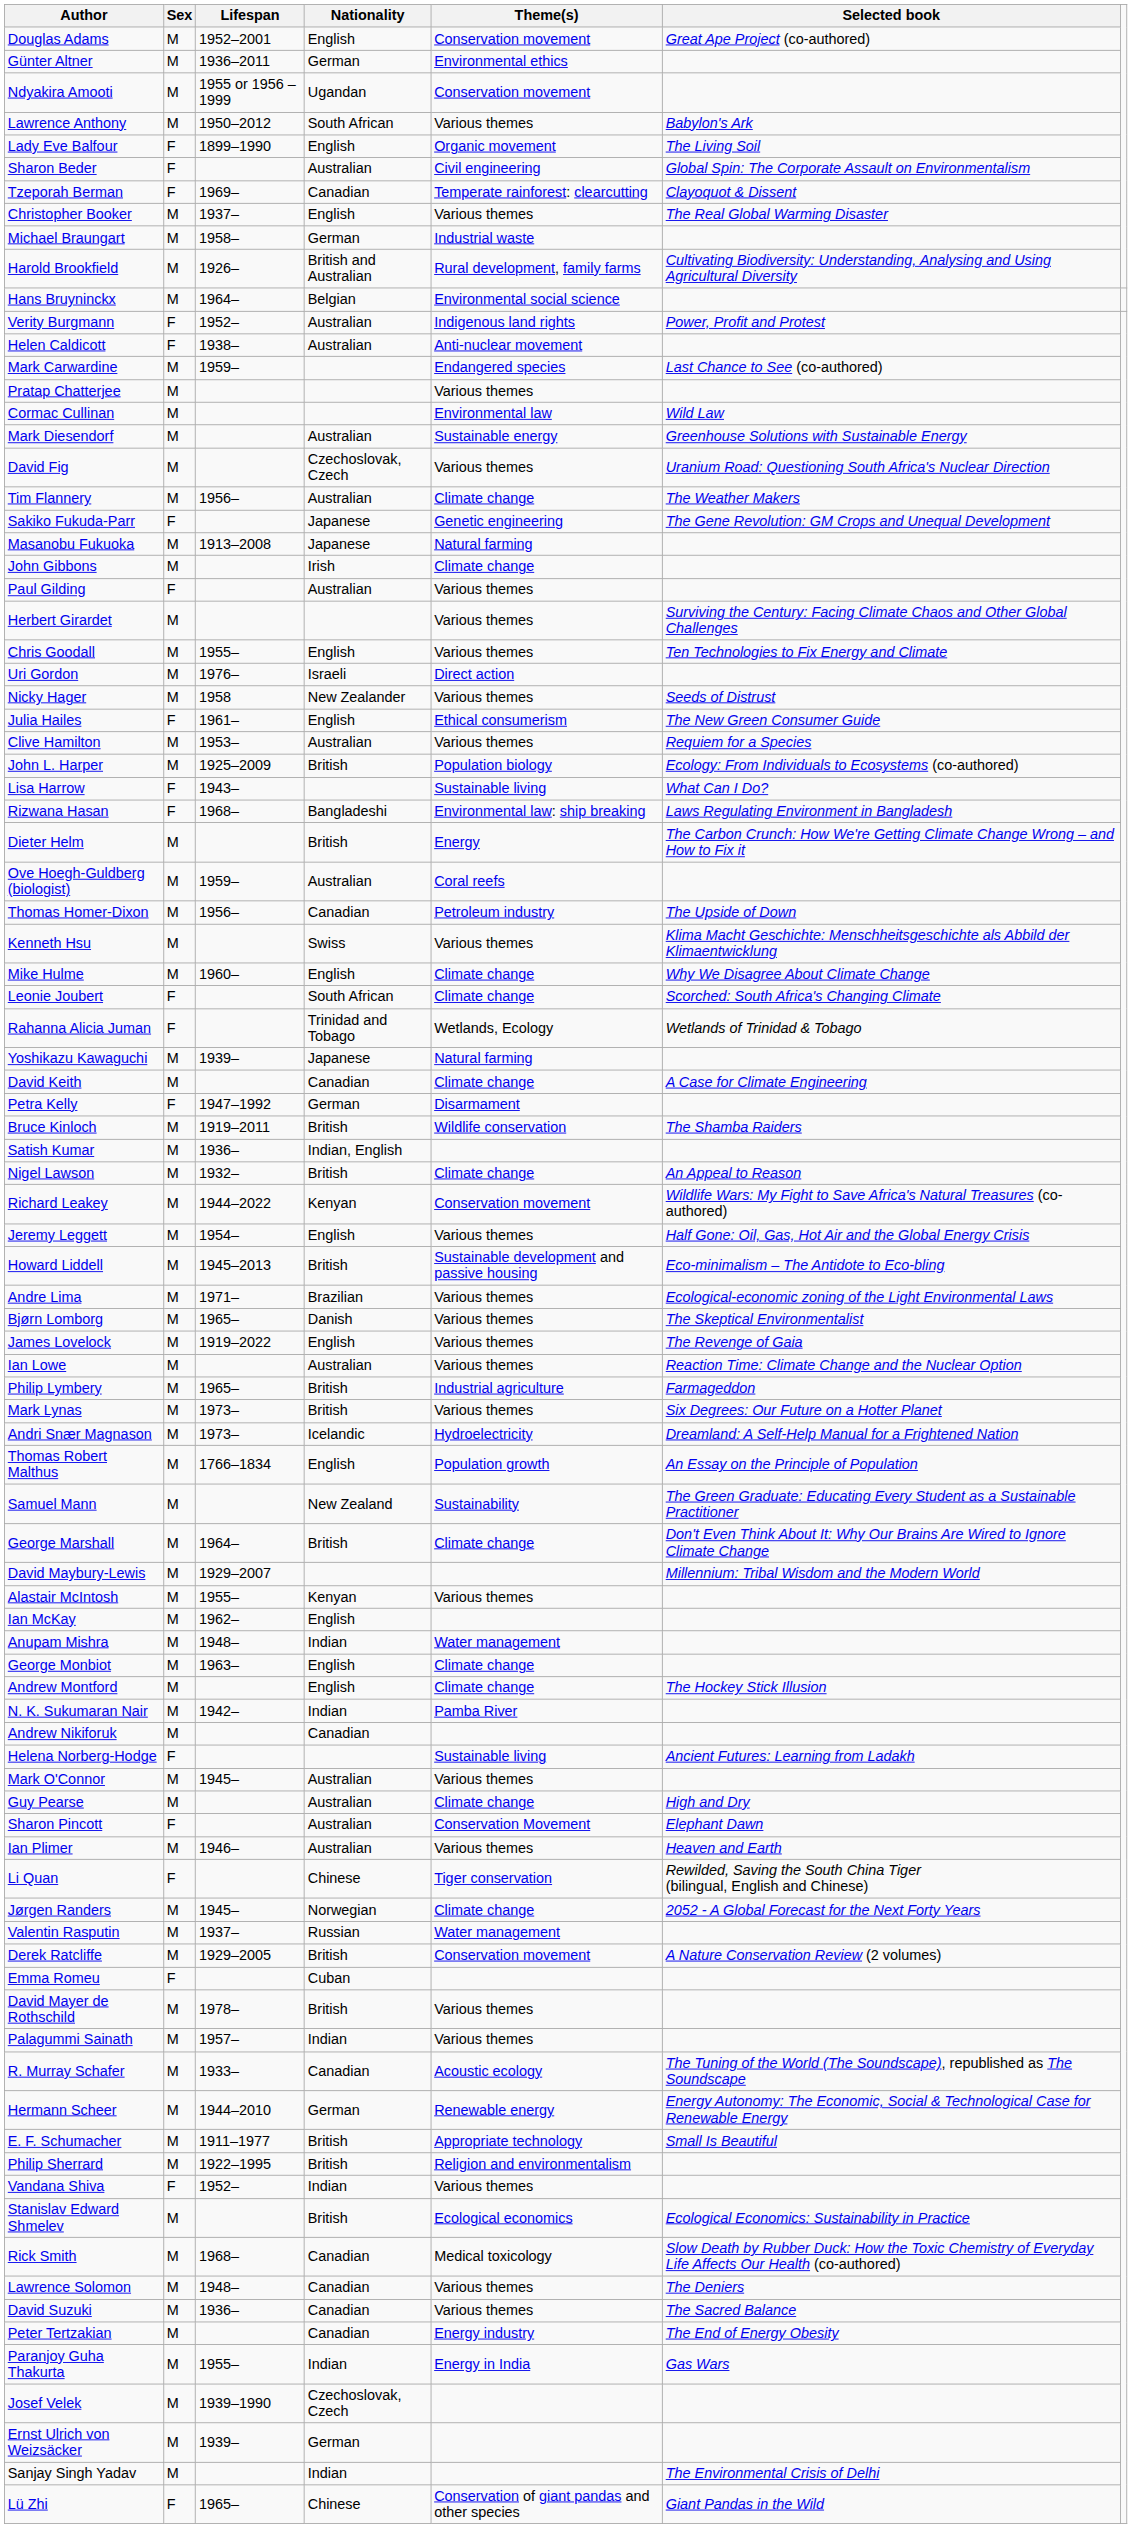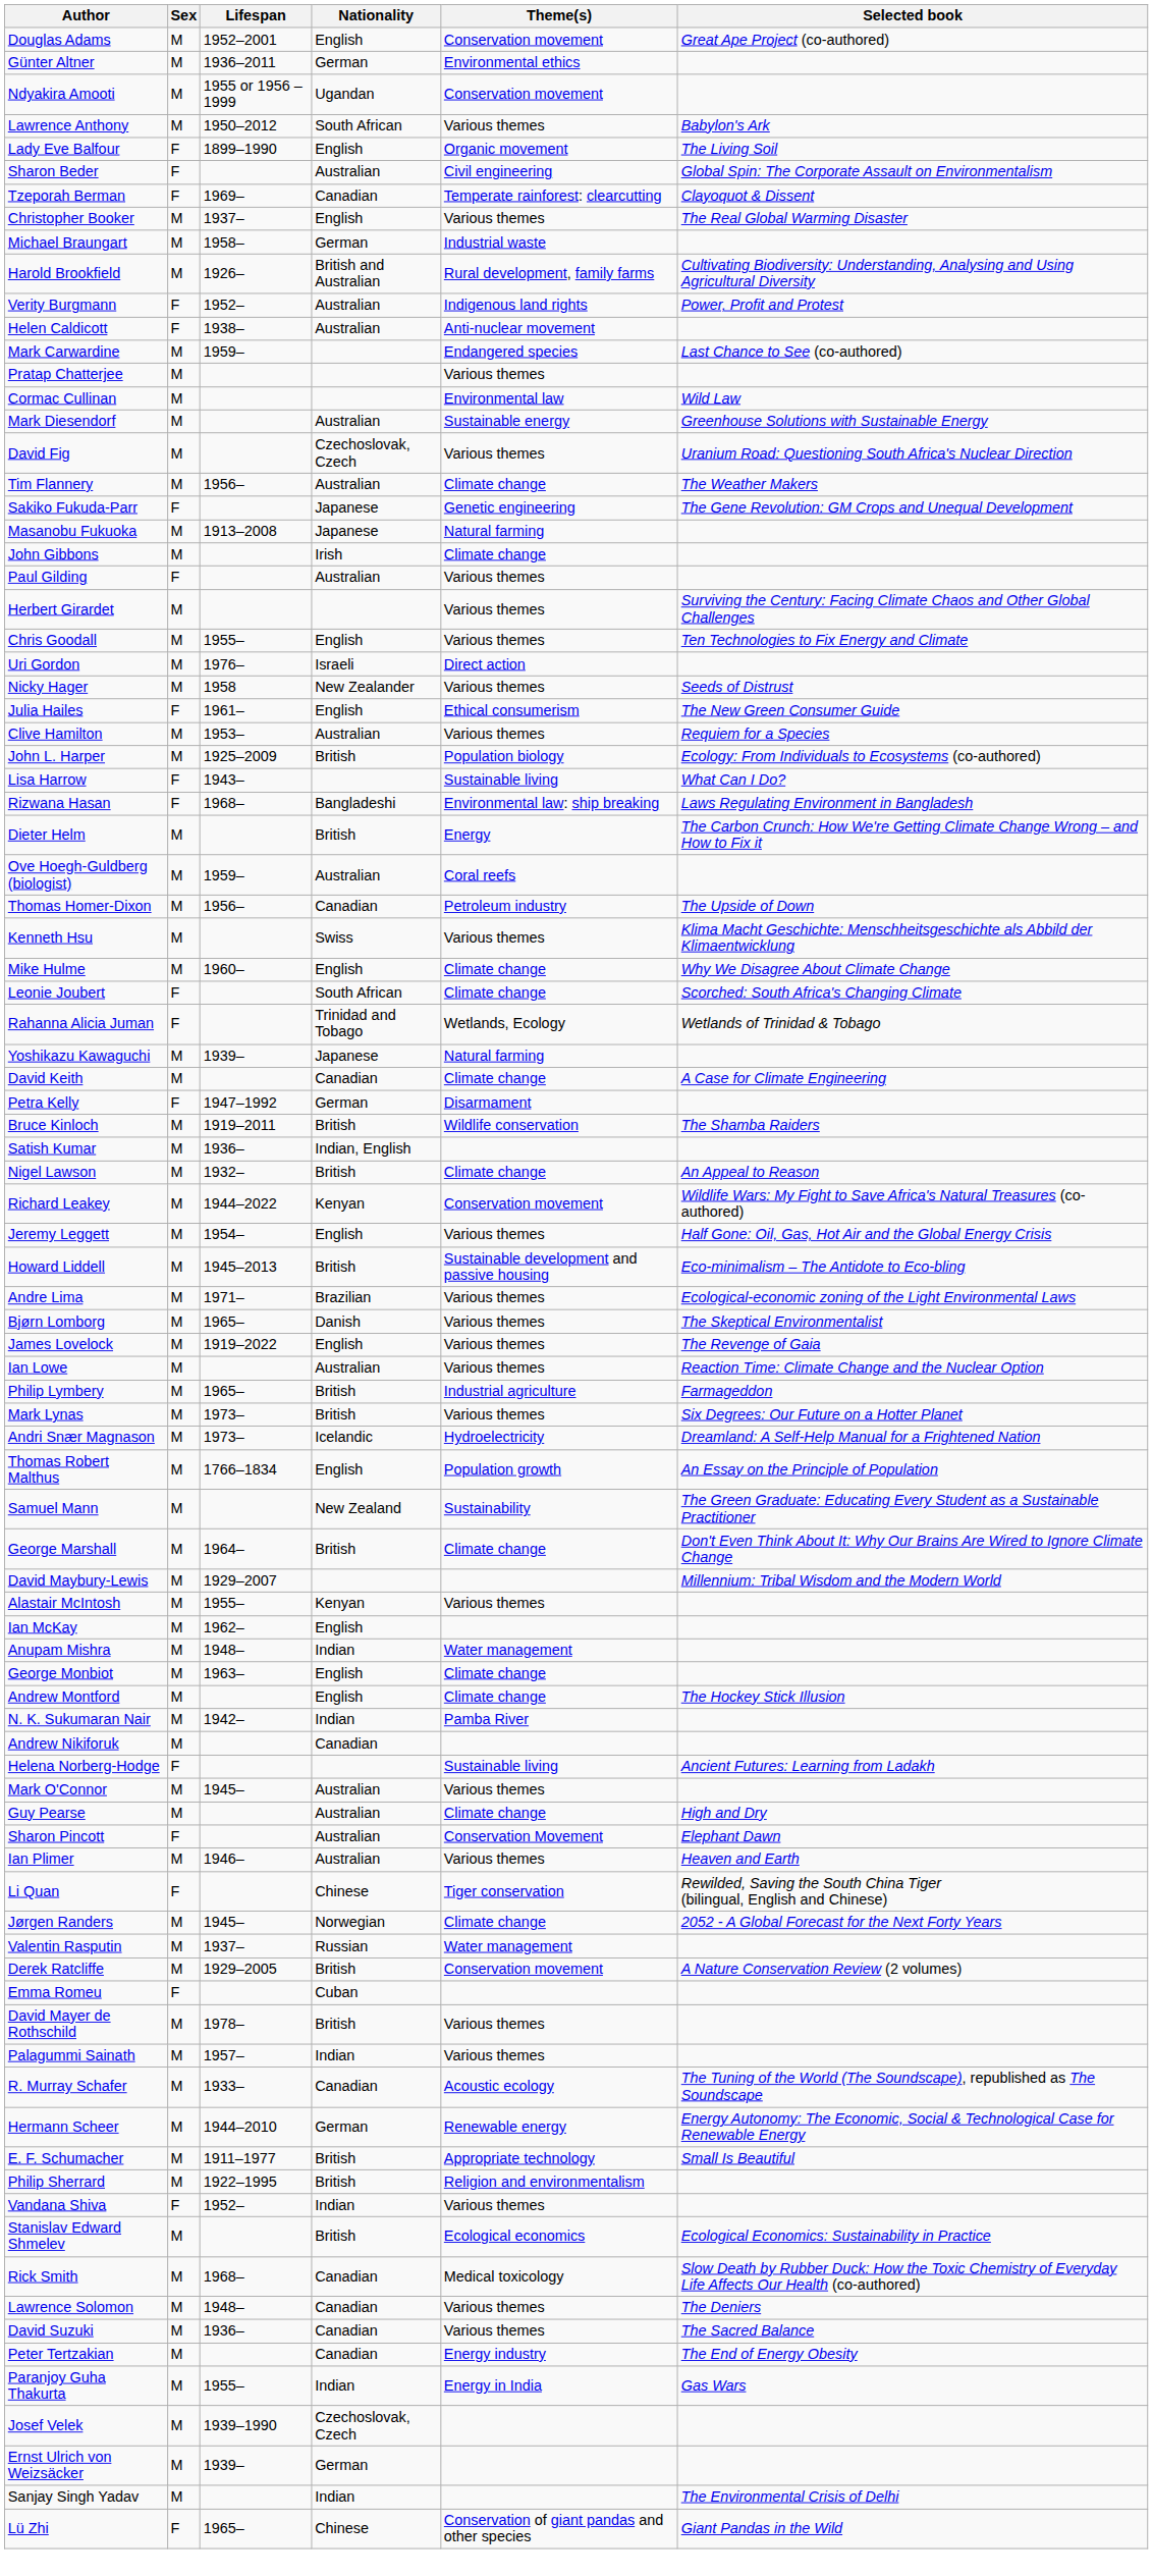- row: Hans Bruyninckx | M | 1964– | Belgian | Environmental social science
